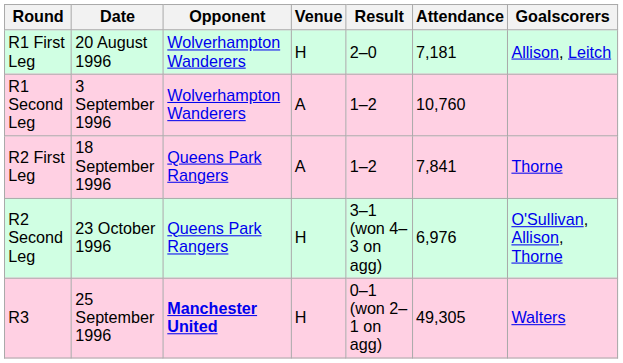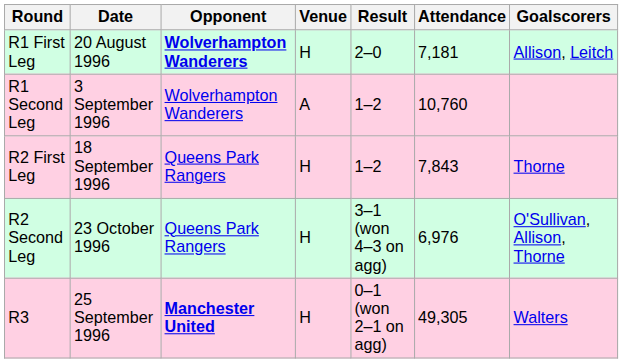R1 First Leg | Opponent: normal -> bold
R2 First Leg | Venue: A -> H
R2 First Leg | Attendance: 7,841 -> 7,843
